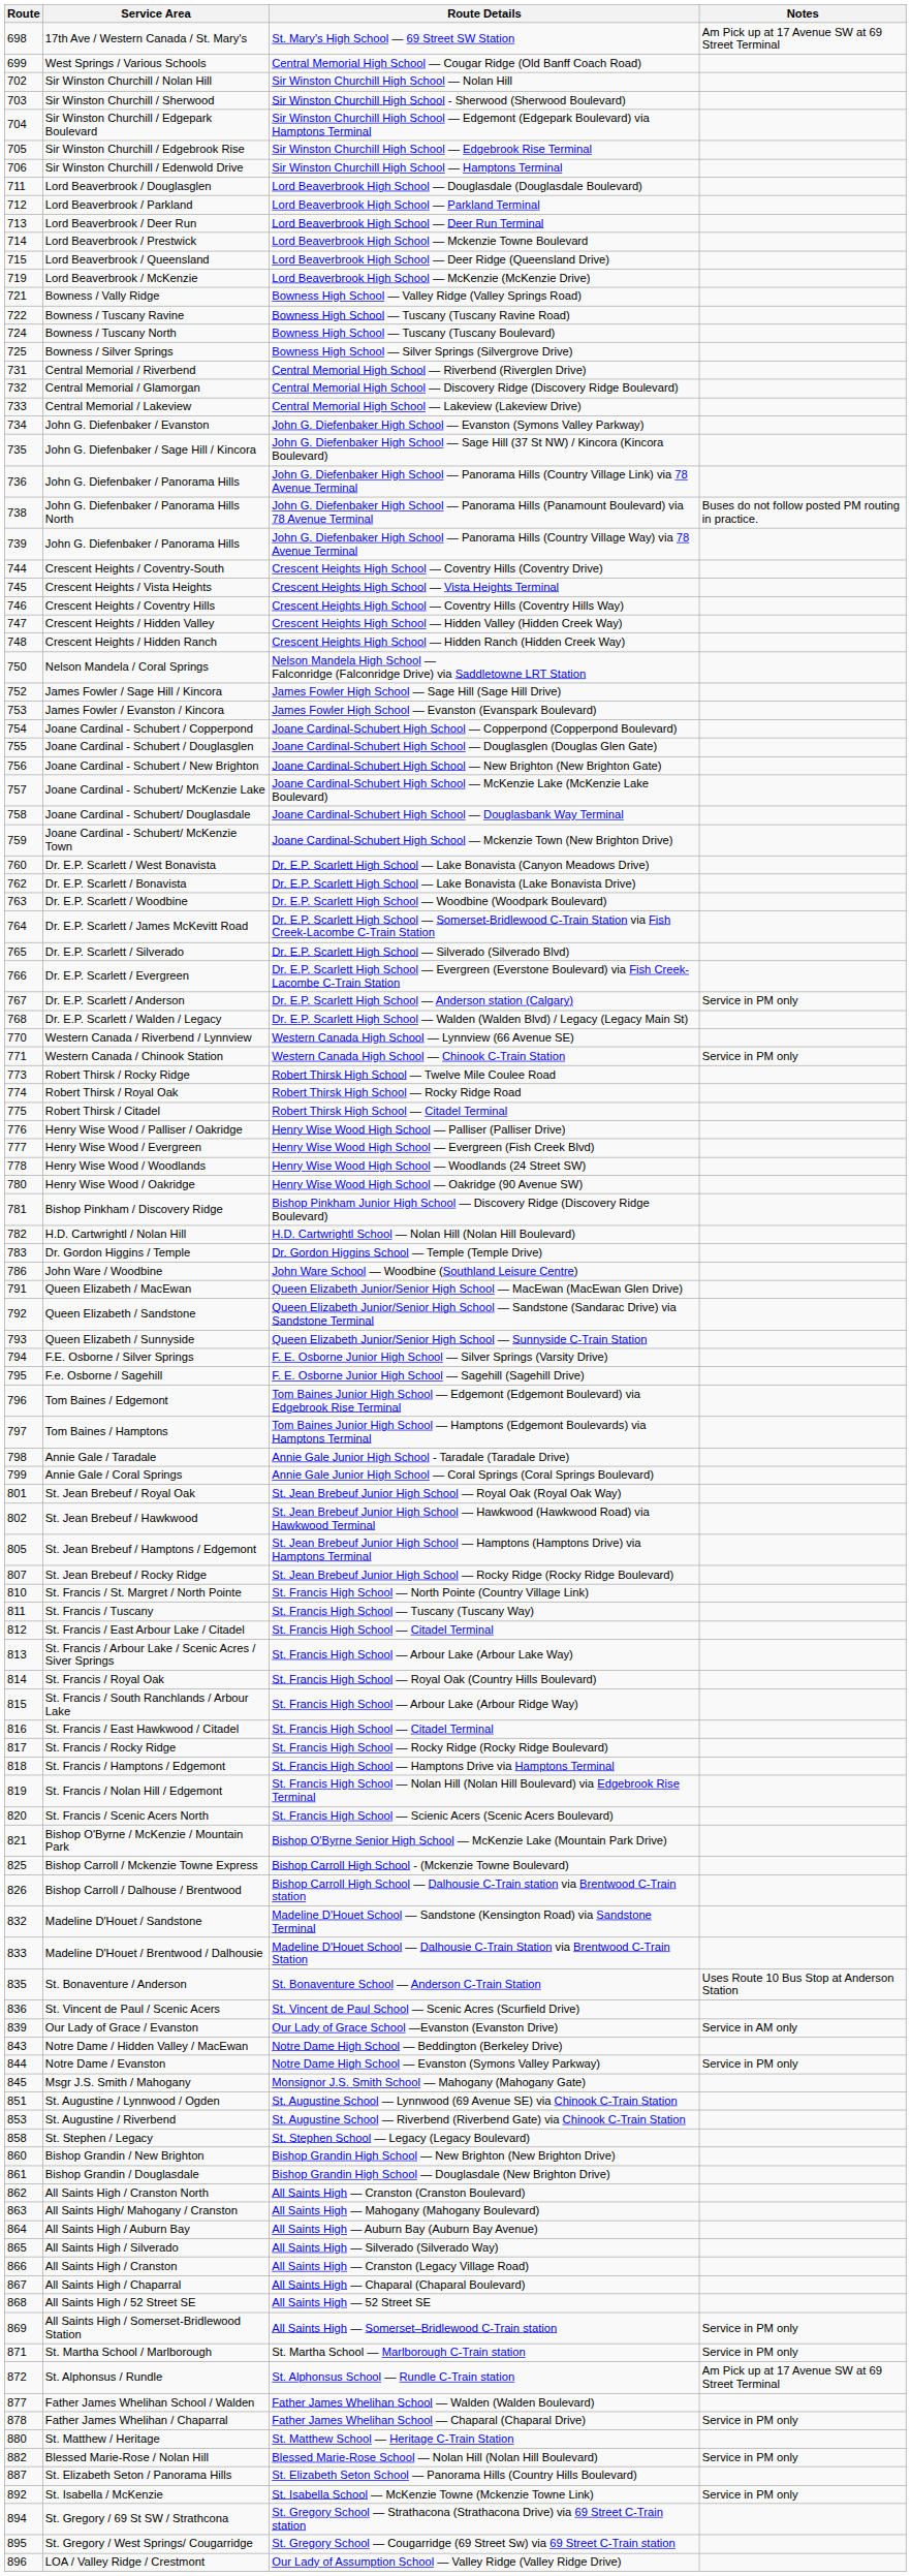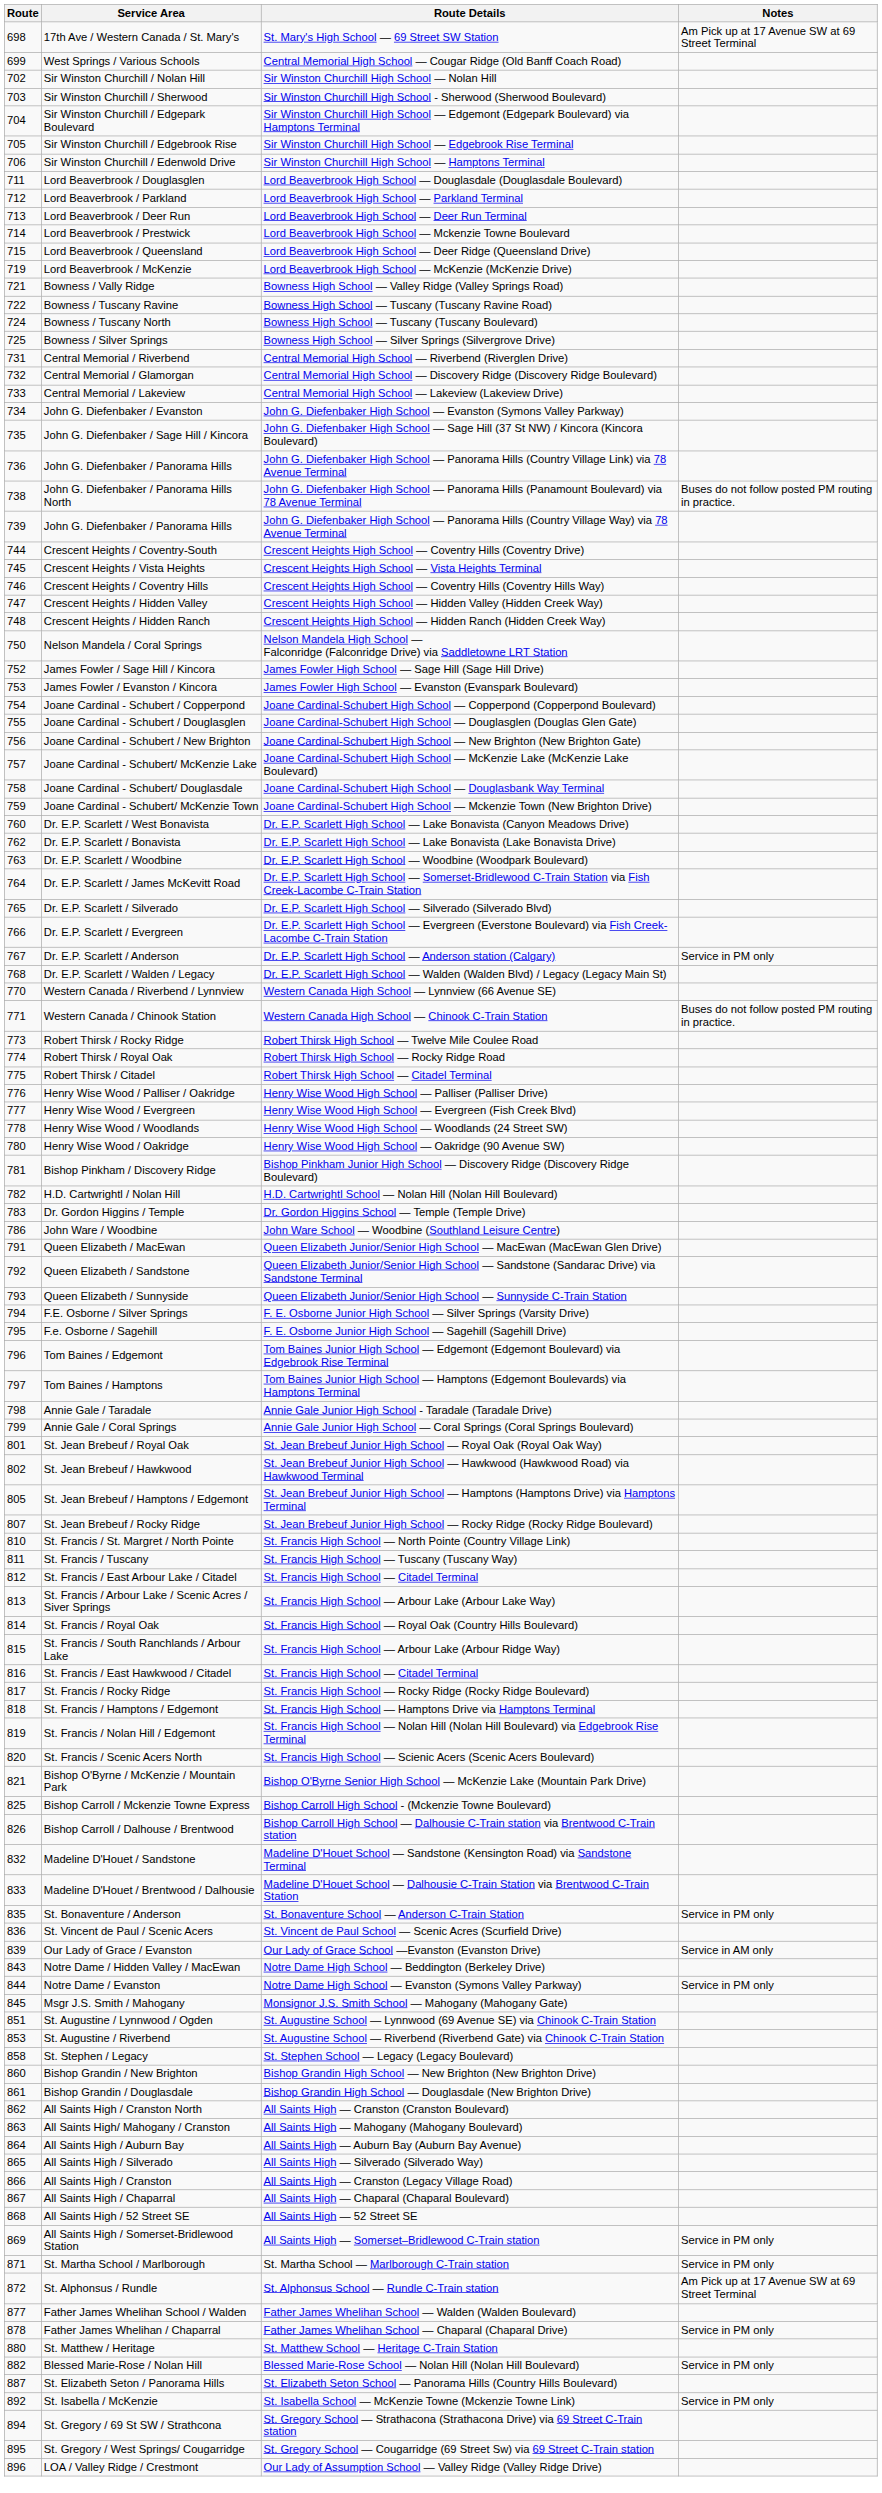Western Canada / Chinook Station | Notes: Service in PM only -> Buses do not follow posted PM routing in practice.
St. Bonaventure / Anderson | Notes: Uses Route 10 Bus Stop at Anderson Station -> Service in PM only
